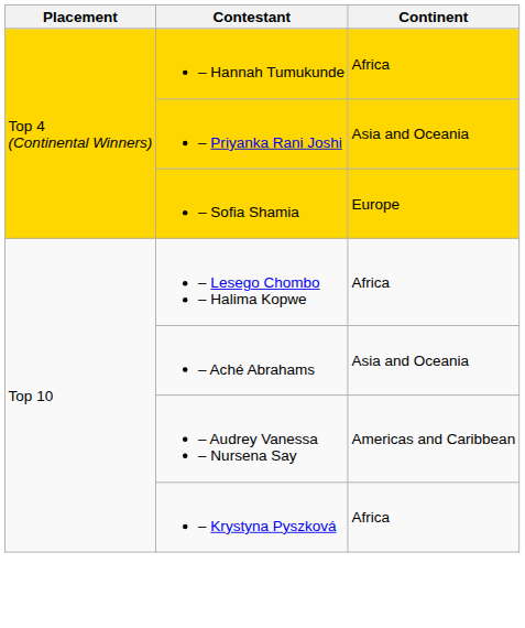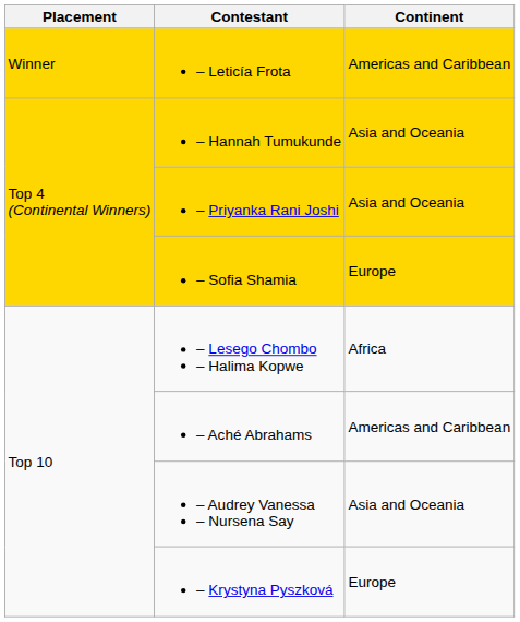+ row: Winner | – Leticía Frota | Americas and Caribbean
– Hannah Tumukunde | Continent: Africa -> Asia and Oceania
– Aché Abrahams | Continent: Asia and Oceania -> Americas and Caribbean
– Audrey Vanessa – Nursena Say | Continent: Americas and Caribbean -> Asia and Oceania
– Krystyna Pyszková | Continent: Africa -> Europe
